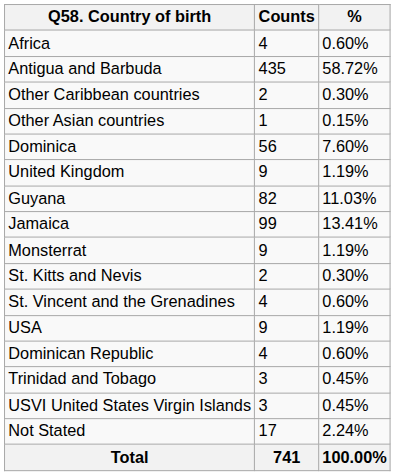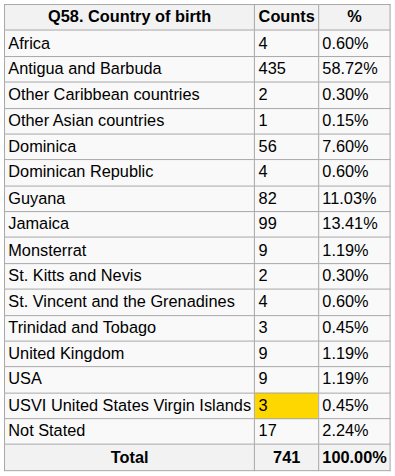rows swapped: Dominican Republic <-> United Kingdom
rows swapped: Trinidad and Tobago <-> USA
USVI United States Virgin Islands | Counts: no background -> gold background
